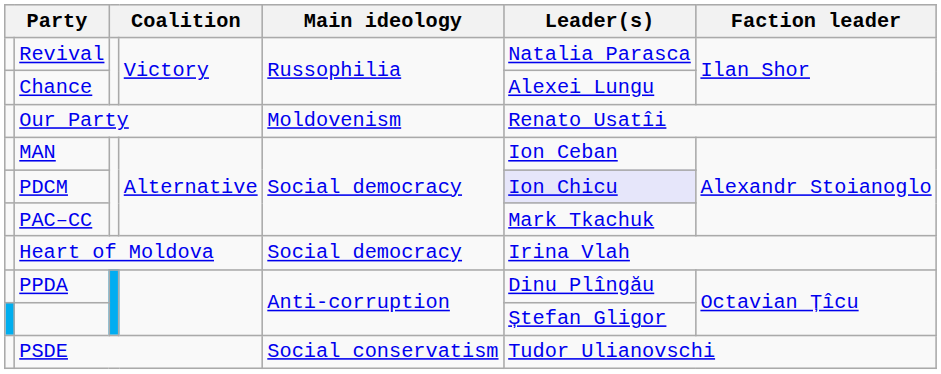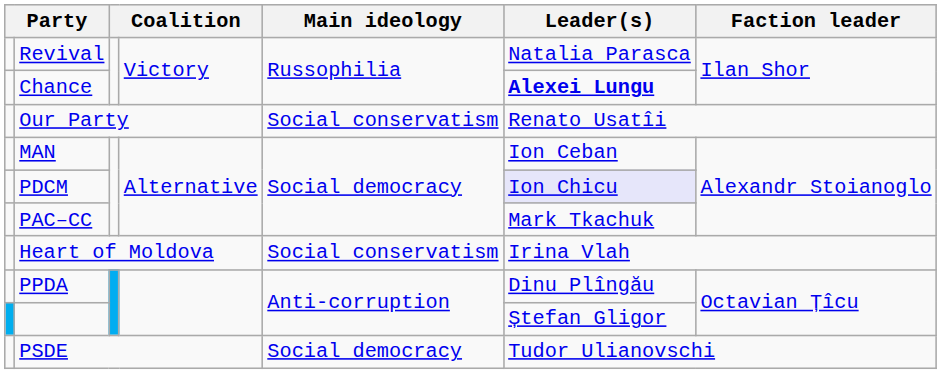Chance | Leader(s): normal -> bold
Our Party | Main ideology: Moldovenism -> Social conservatism
Heart of Moldova | Main ideology: Social democracy -> Social conservatism
PSDE | Main ideology: Social conservatism -> Social democracy
